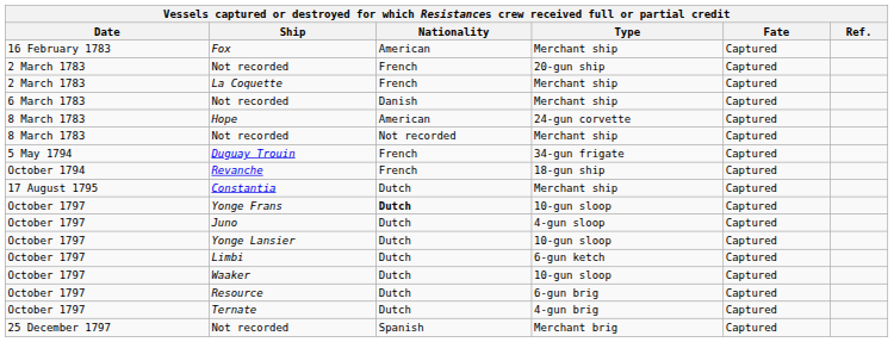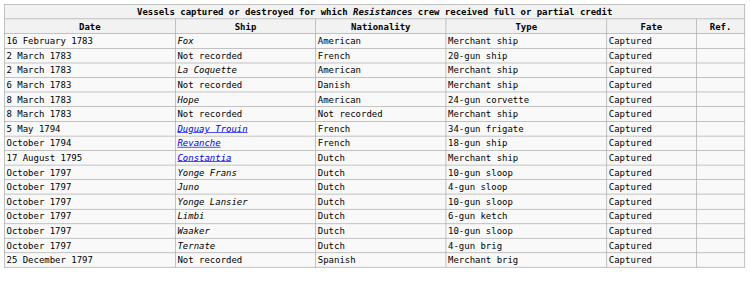La Coquette | Nationality: French -> American
Yonge Frans | Nationality: bold -> normal
- row: October 1797 | Resource | Dutch | 6-gun brig | Captured
